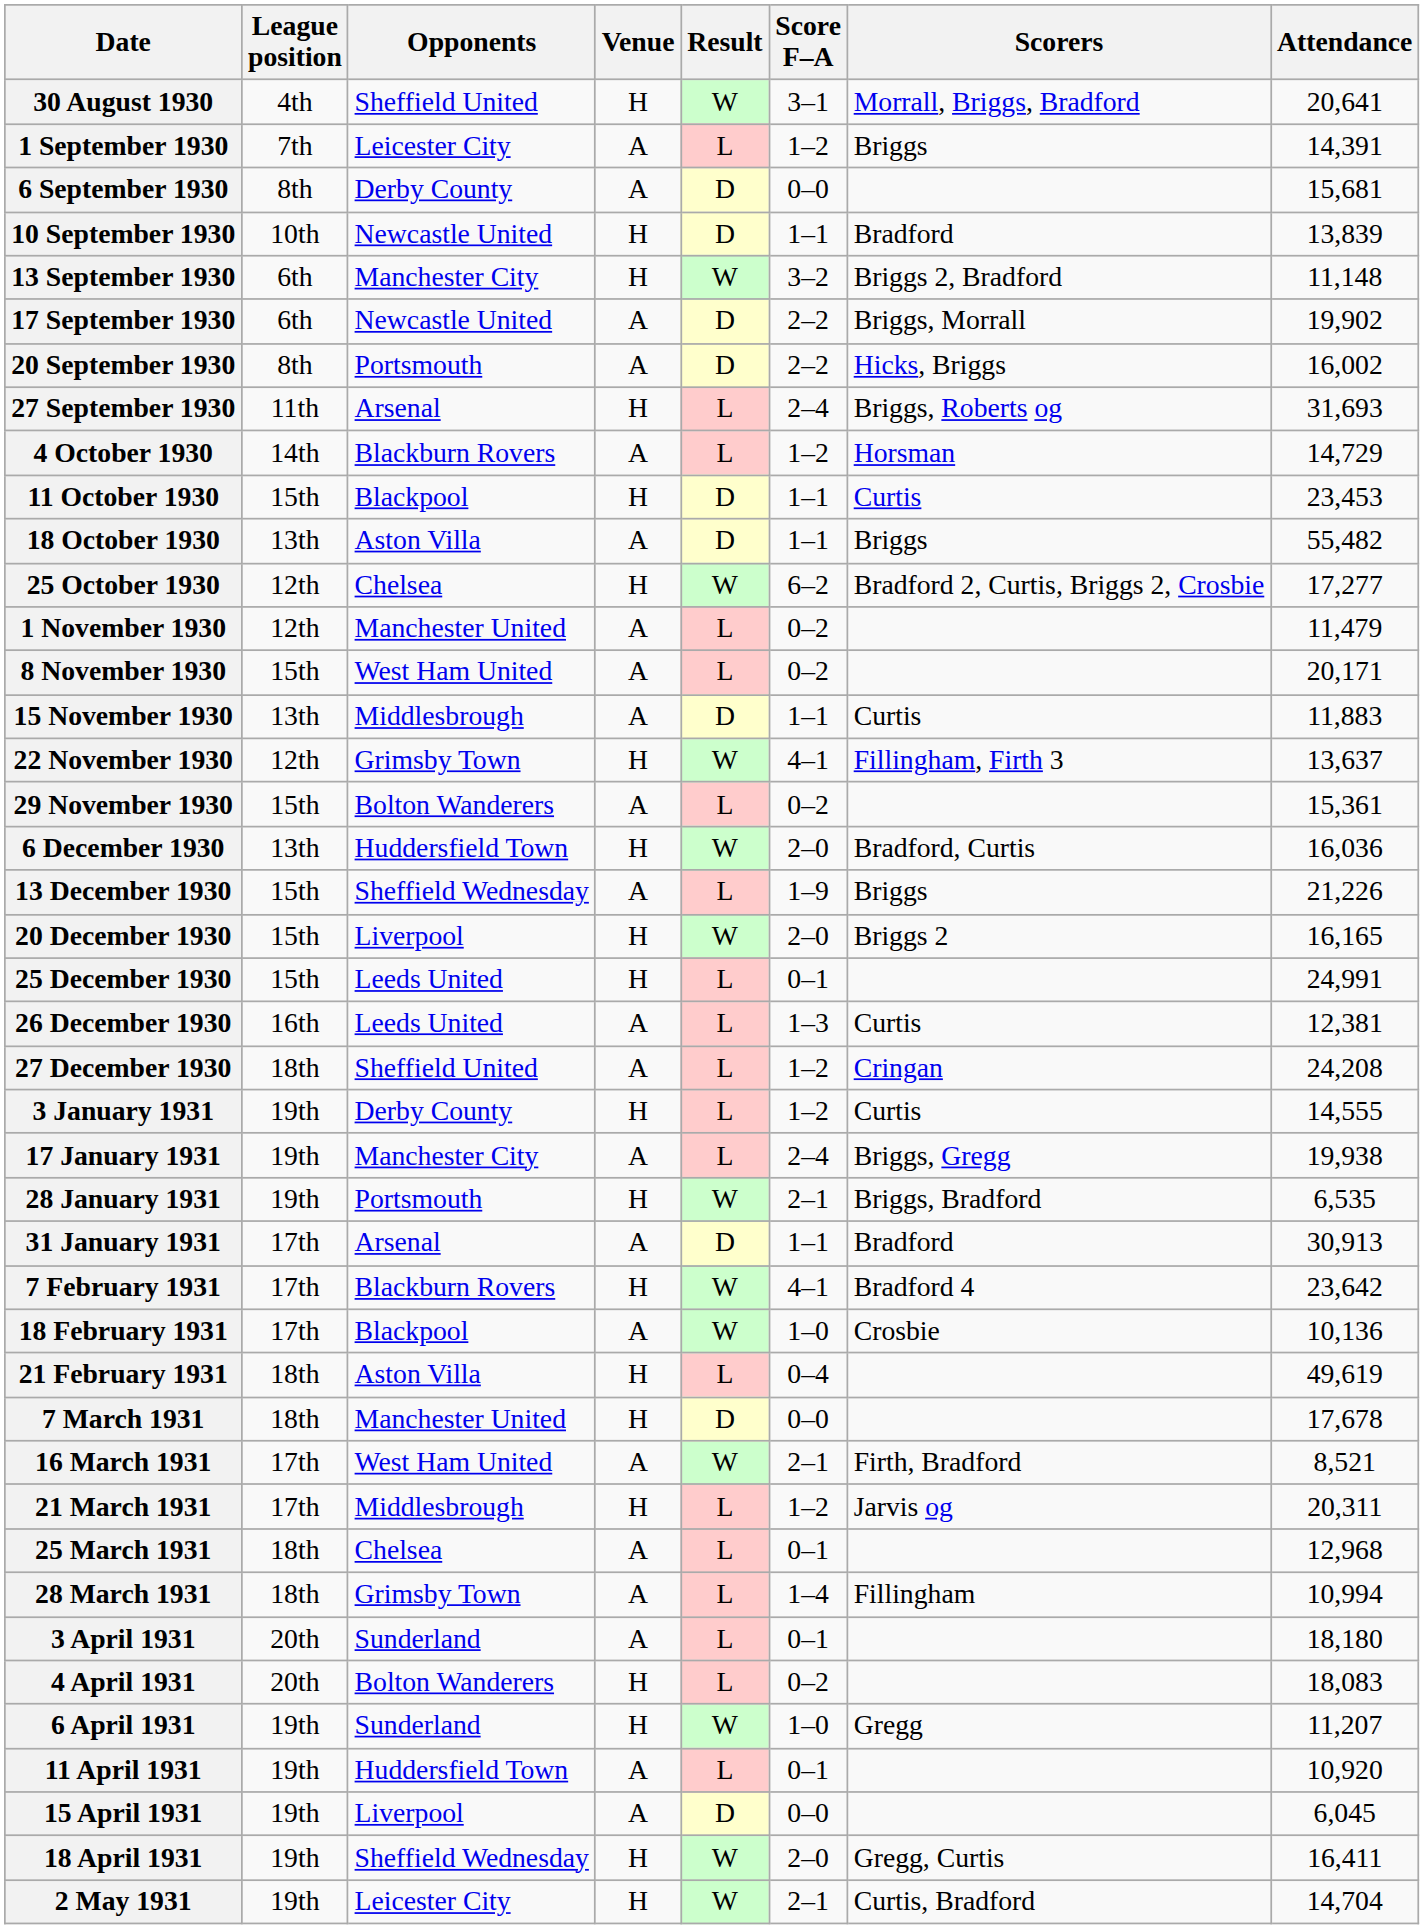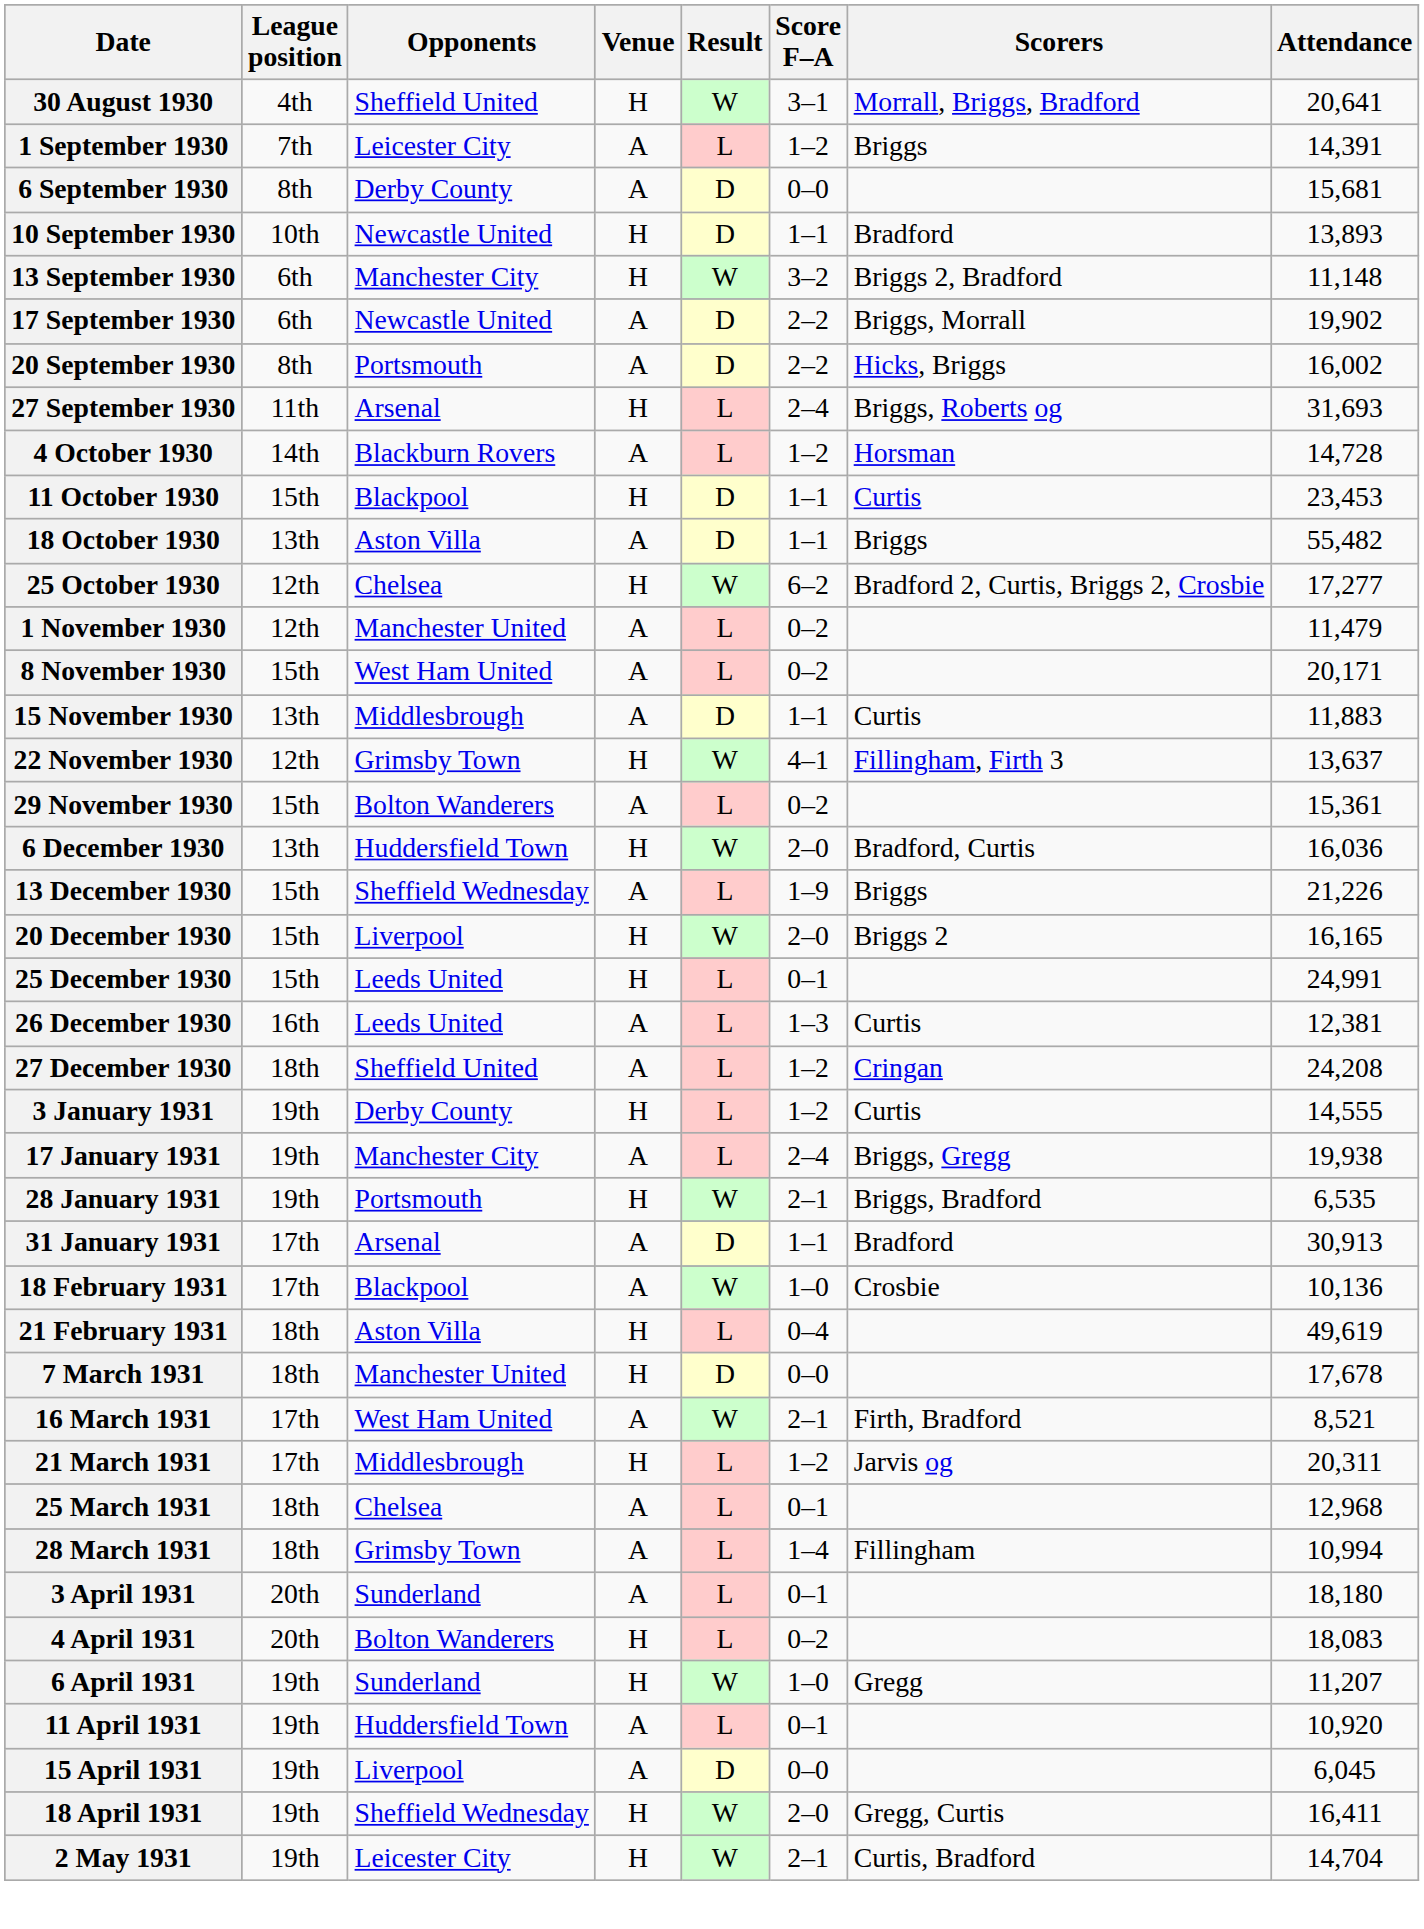10 September 1930 | Attendance: 13,839 -> 13,893
4 October 1930 | Attendance: 14,729 -> 14,728
- row: 7 February 1931 | 17th | Blackburn Rovers | H | W | 4–1 | Bradford 4 | 23,642
